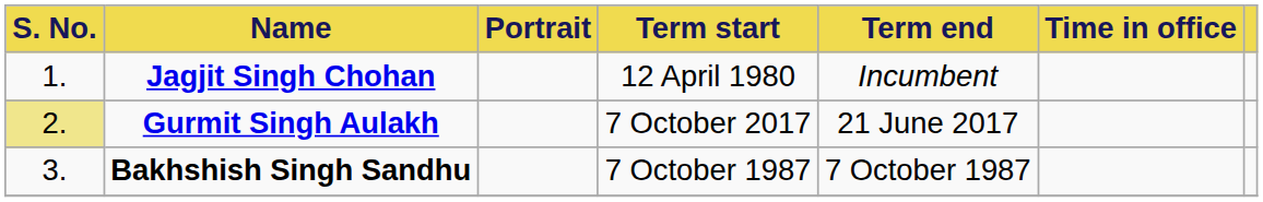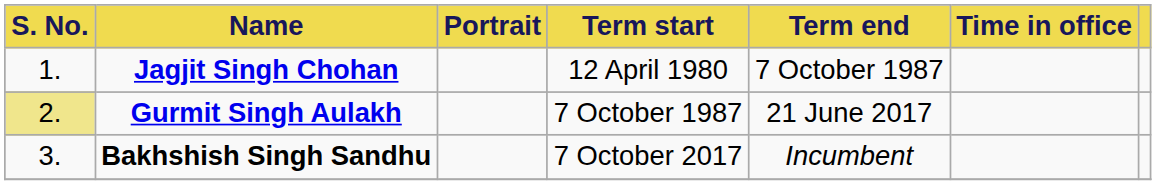Jagjit Singh Chohan | Term end: Incumbent -> 7 October 1987
Gurmit Singh Aulakh | Term start: 7 October 2017 -> 7 October 1987
Bakhshish Singh Sandhu | Term start: 7 October 1987 -> 7 October 2017
Bakhshish Singh Sandhu | Term end: 7 October 1987 -> Incumbent
